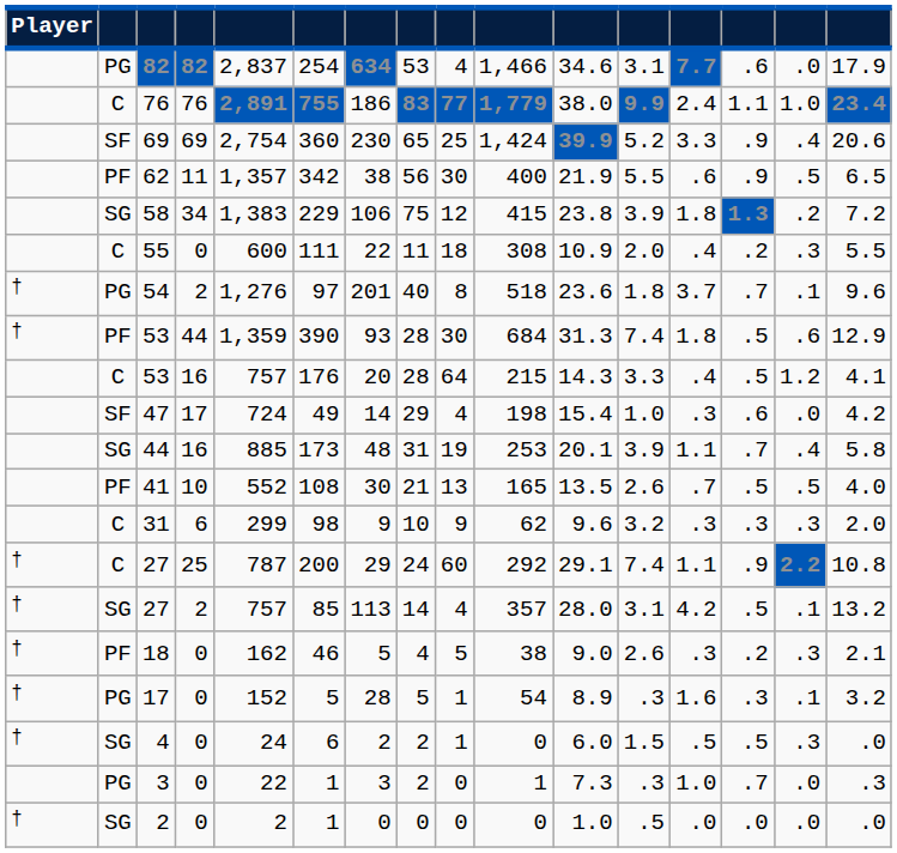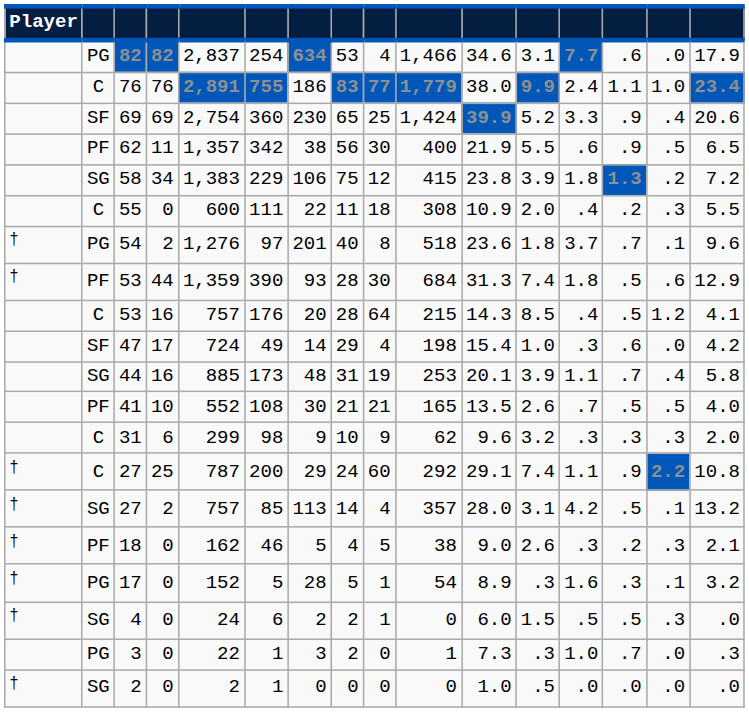53 / 16 | column 12: 3.3 -> 8.5
41 | column 9: 13 -> 21
